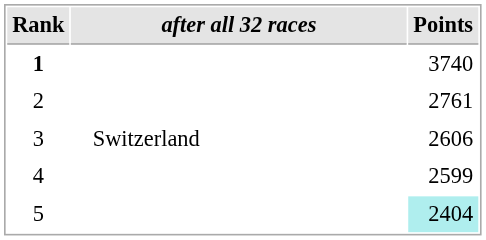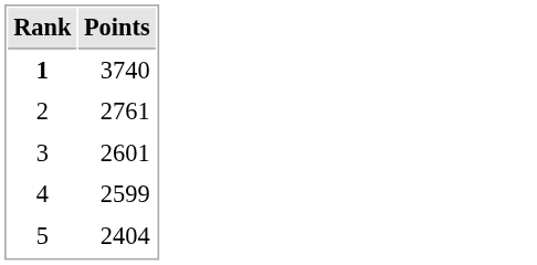- column: after all 32 races | Switzerland
3 | Points: 2606 -> 2601
5 | Points: paleturquoise background -> no background
